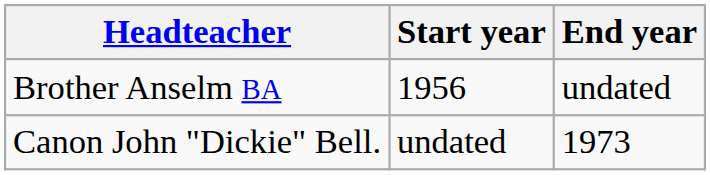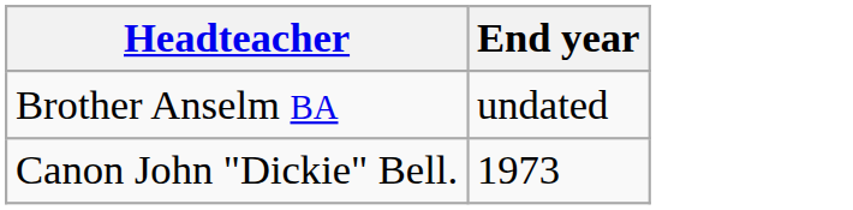- column: Start year | 1956 | undated
